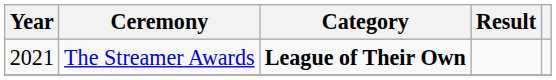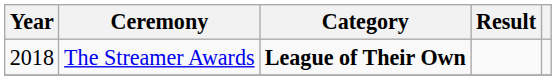The Streamer Awards | Year: 2021 -> 2018
